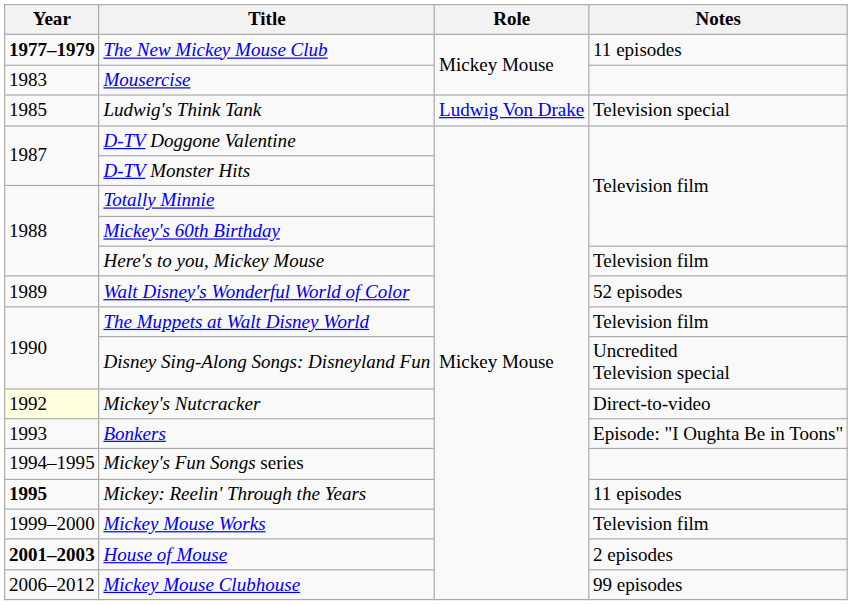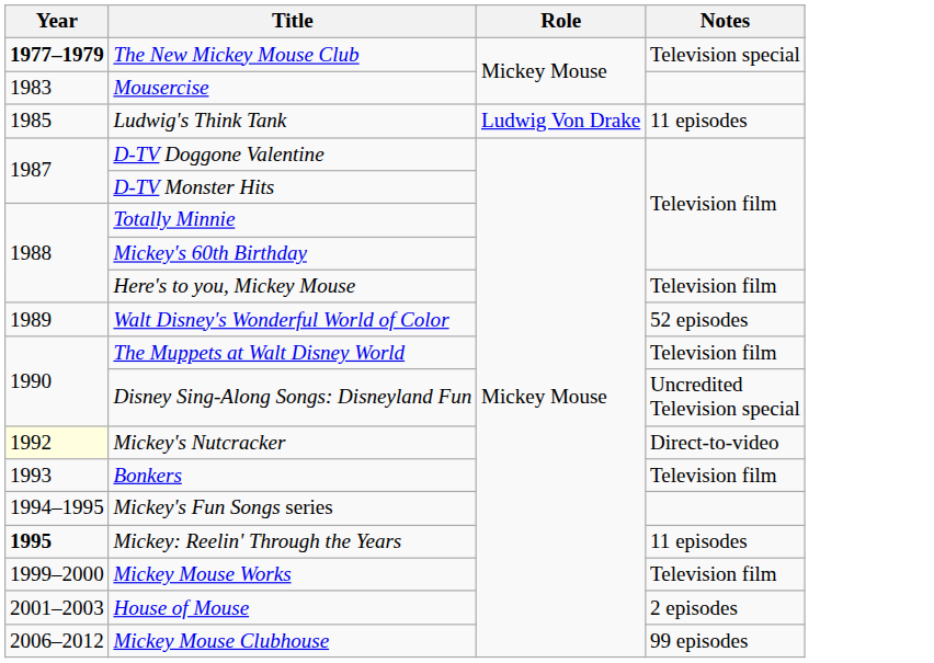The New Mickey Mouse Club | Notes: 11 episodes -> Television special
Ludwig's Think Tank | Notes: Television special -> 11 episodes
Bonkers | Notes: Episode: "I Oughta Be in Toons" -> Television film
House of Mouse | Year: bold -> normal
